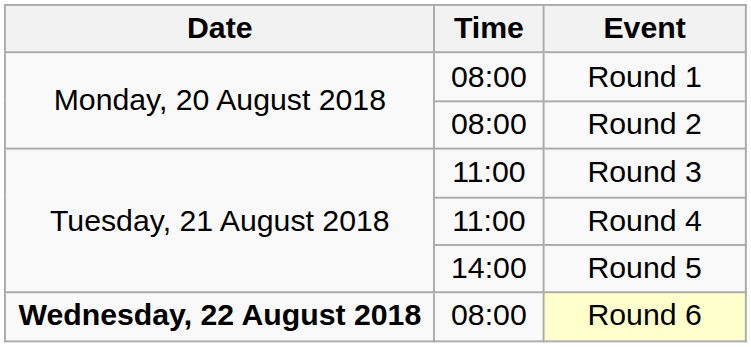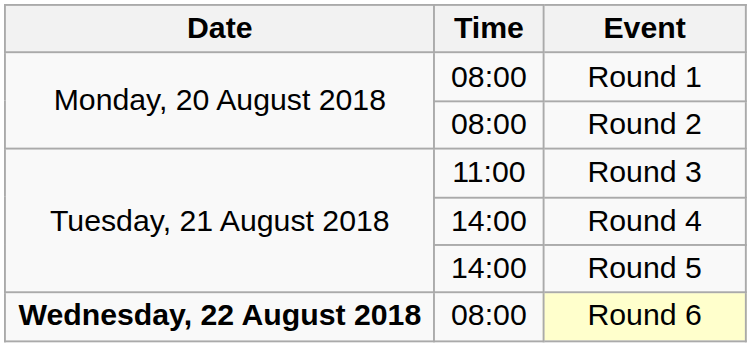Round 4 | Time: 11:00 -> 14:00
